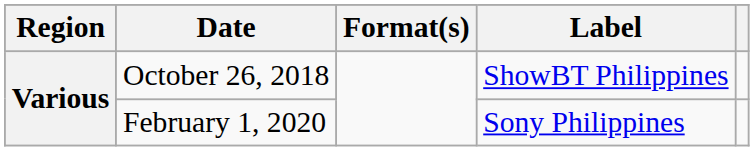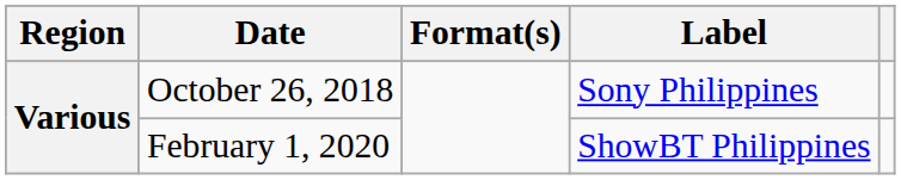October 26, 2018 | Label: ShowBT Philippines -> Sony Philippines
February 1, 2020 | Label: Sony Philippines -> ShowBT Philippines
